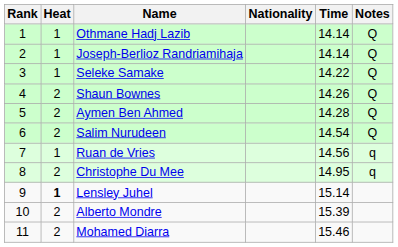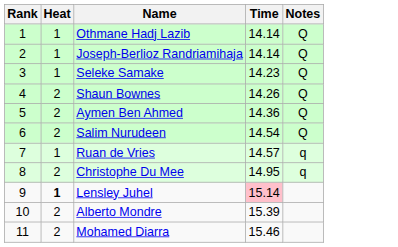- column: Nationality
Seleke Samake | Time: 14.22 -> 14.23
Aymen Ben Ahmed | Time: 14.28 -> 14.36
Ruan de Vries | Time: 14.56 -> 14.57
Lensley Juhel | Time: no background -> pink background
